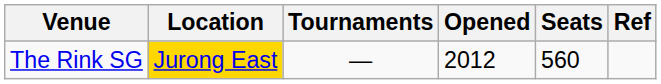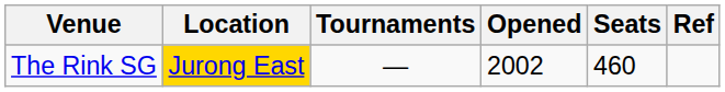The Rink SG | Opened: 2012 -> 2002
The Rink SG | Seats: 560 -> 460
